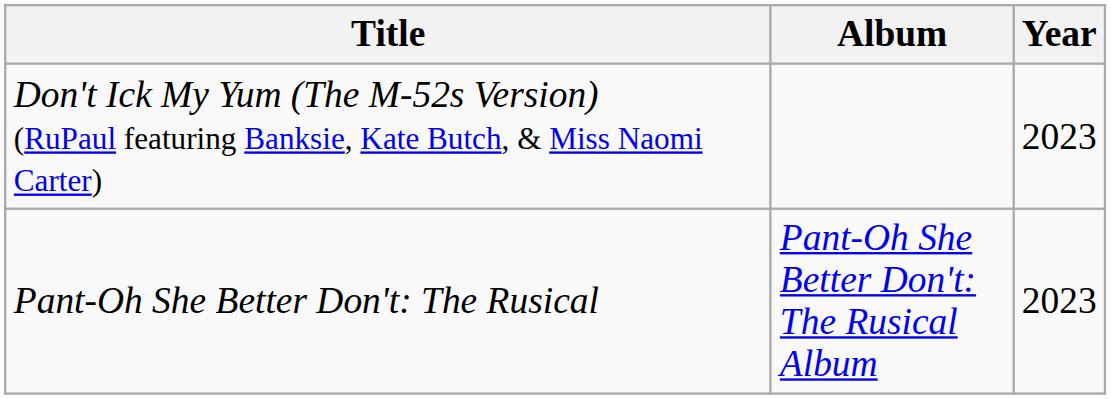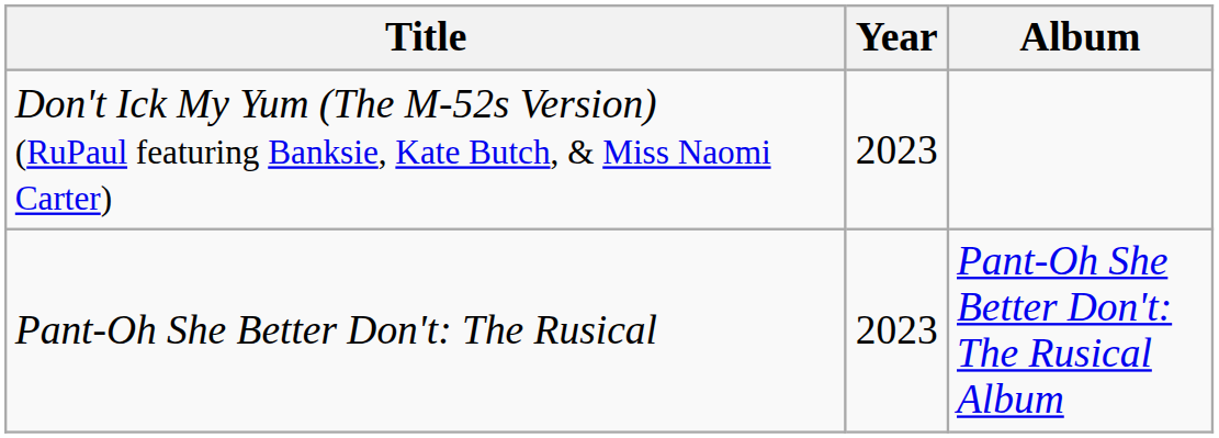columns swapped: Year <-> Album
